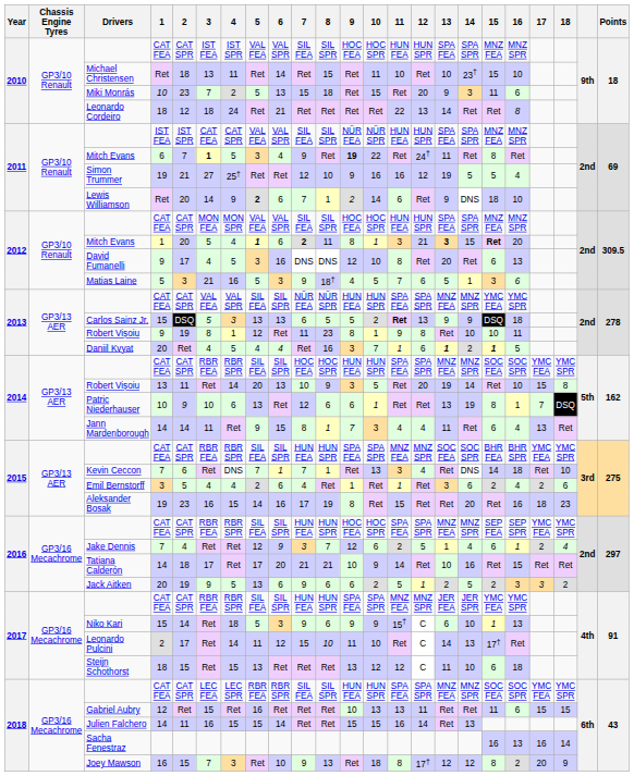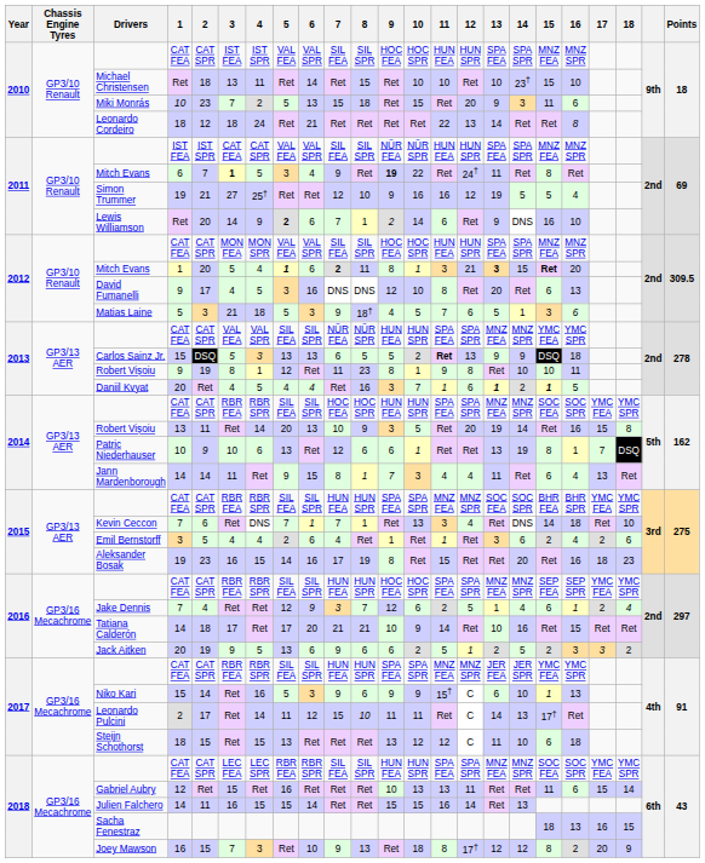Michael Christensen | 10: 11 -> 10
Lewis Williamson | 15: 18 -> 16
Matias Laine | 4: 16 -> 18
2014 / Robert Vișoiu | 16: 10 -> 16
Niko Kari | 4: 18 -> 16
Leonardo Pulcini | 10: 10 -> 11
Gabriel Aubry | 18: 15 -> 14
Sacha Fenestraz | 15: 16 -> 18
Sacha Fenestraz | 18: 14 -> 15
